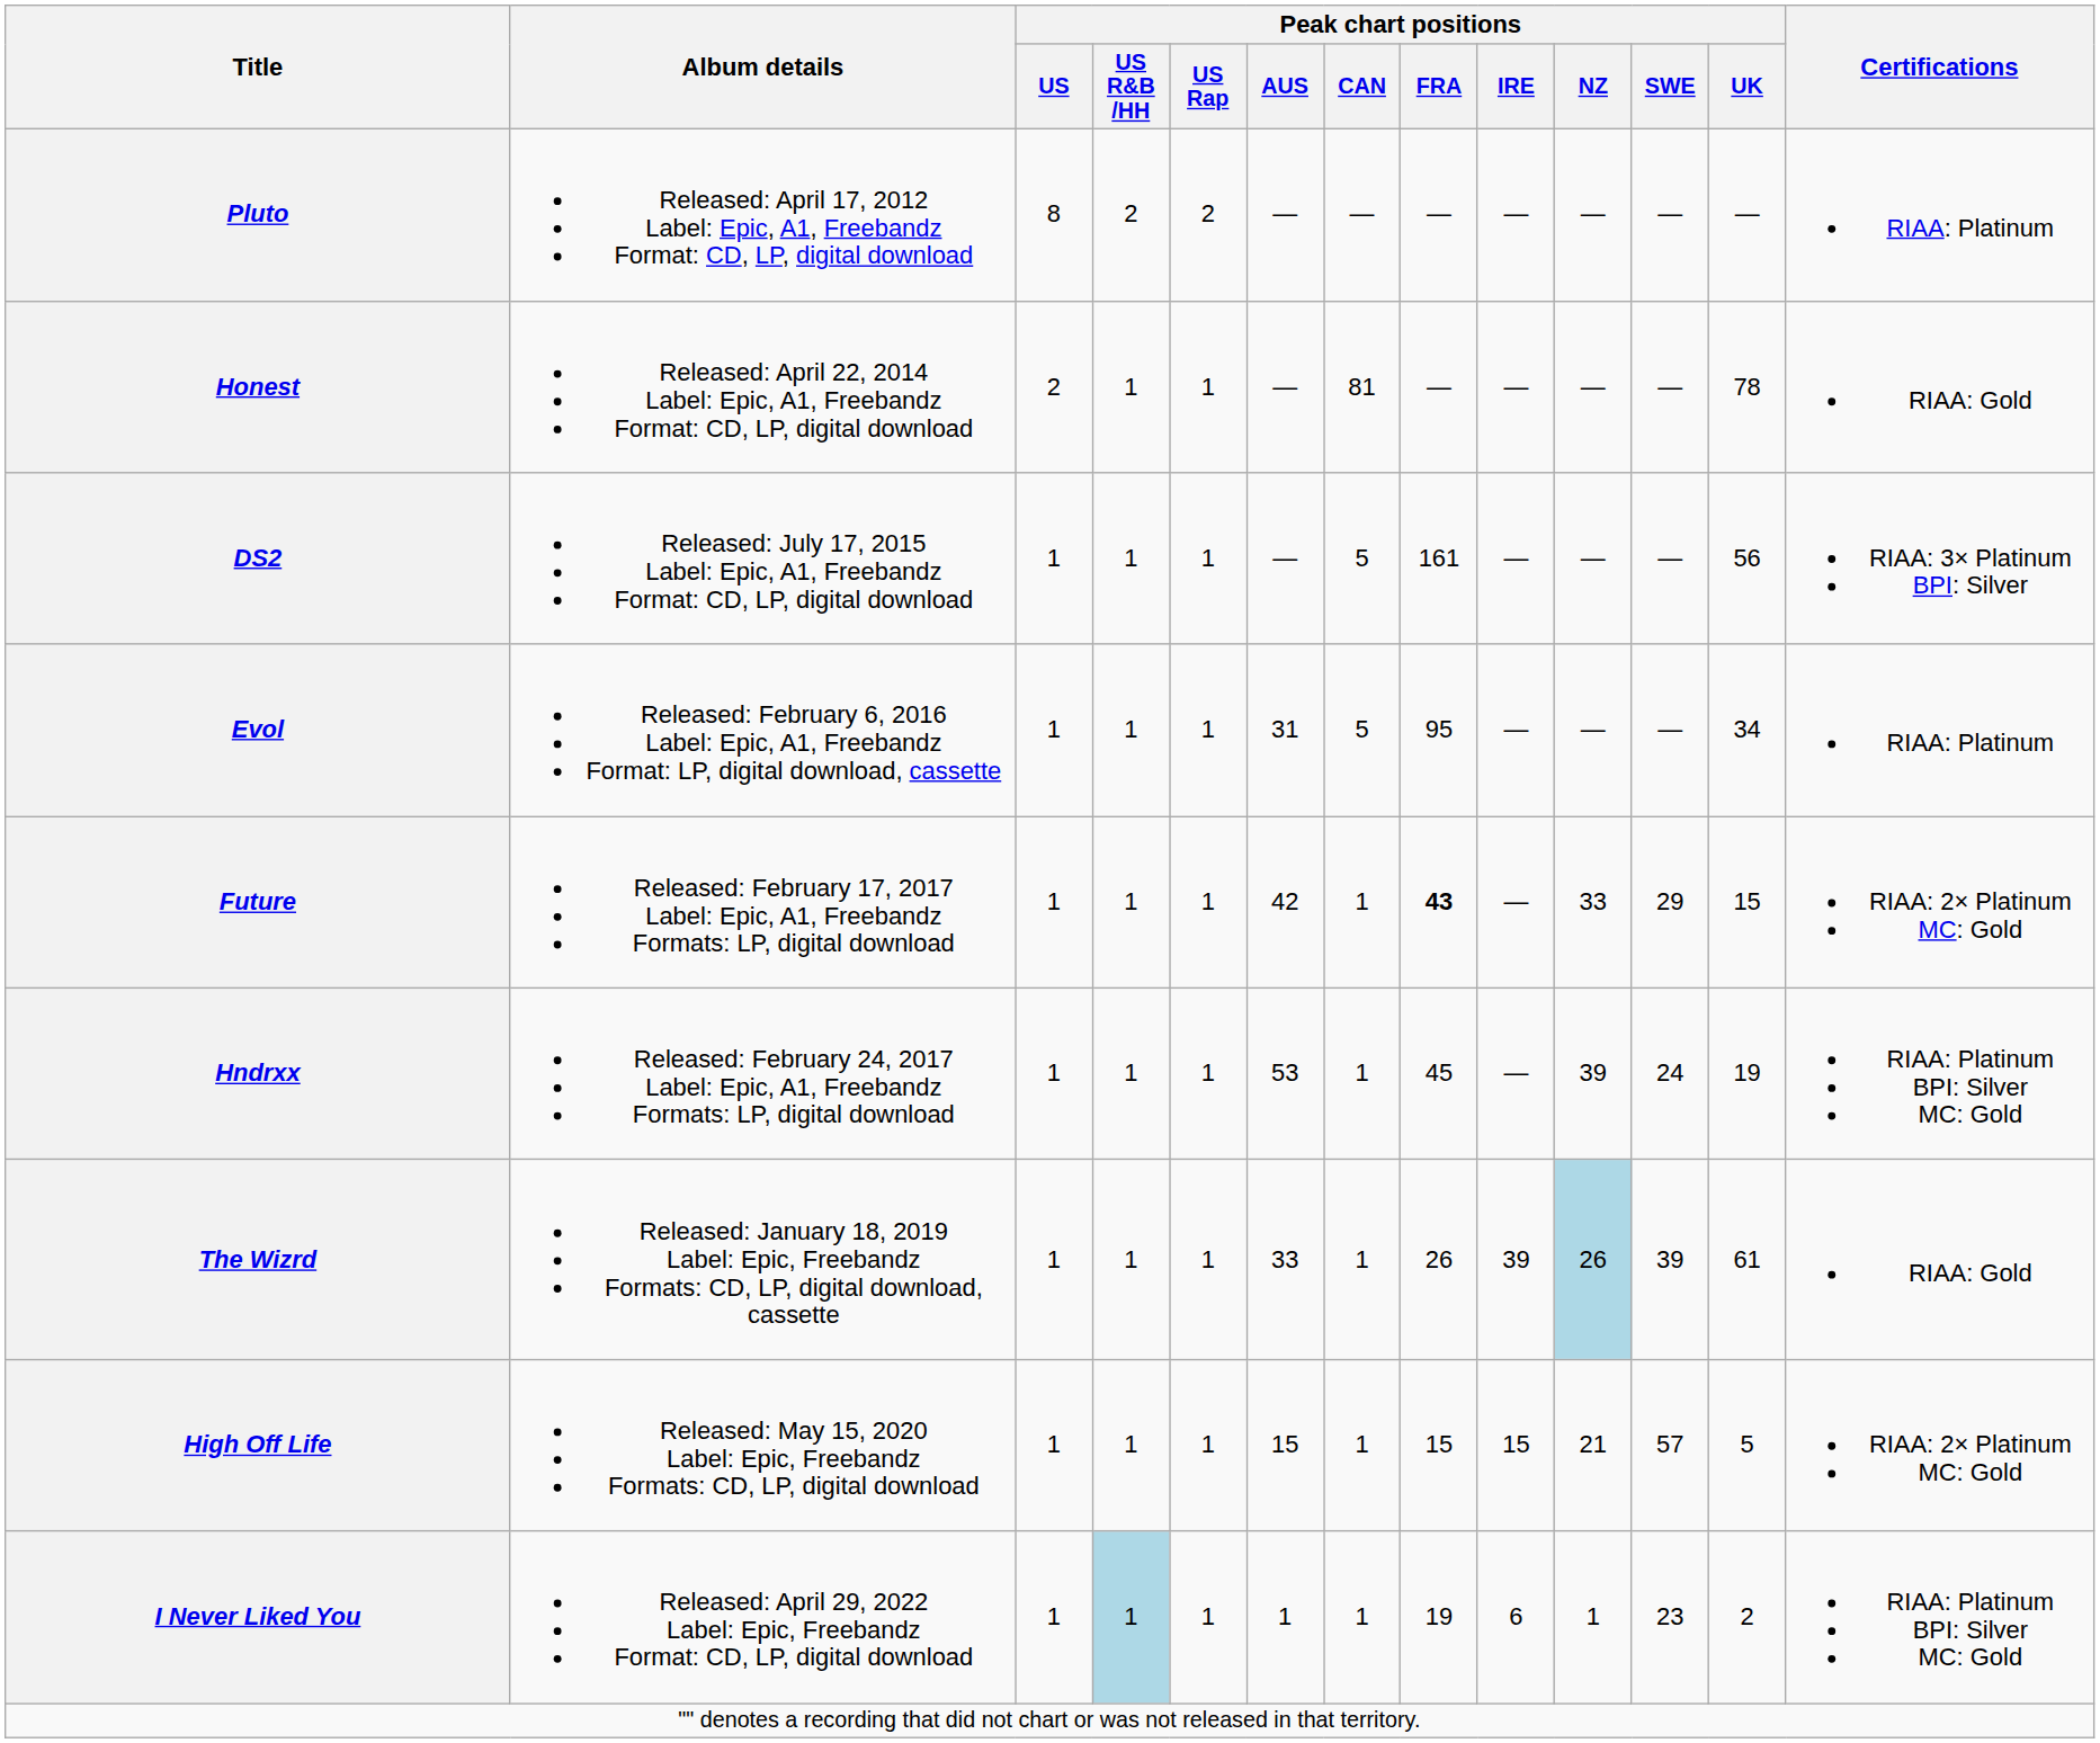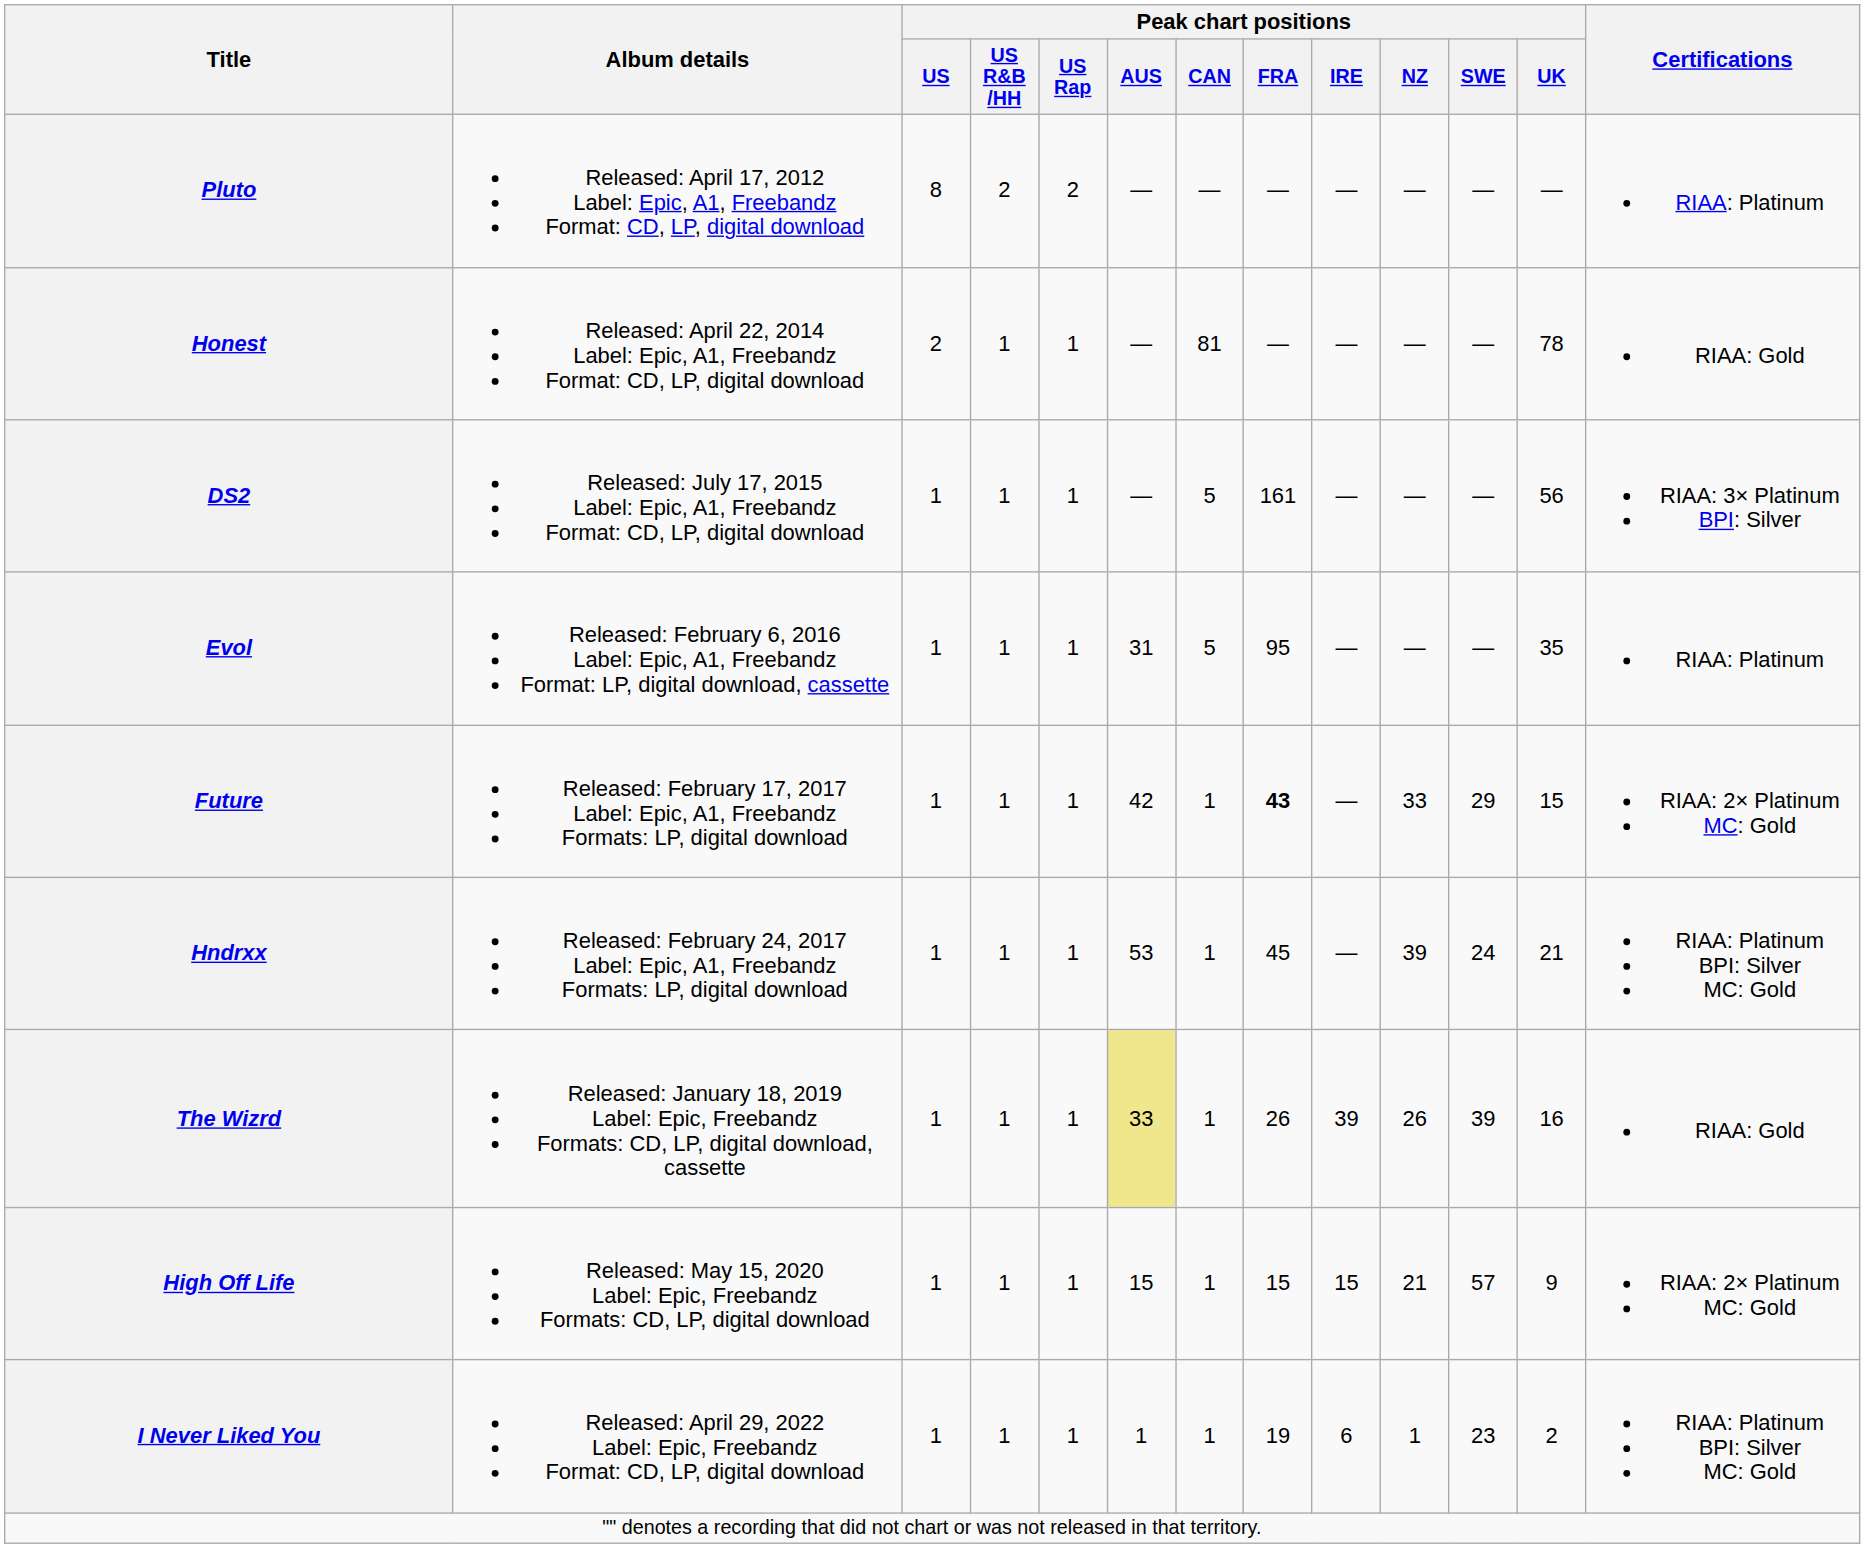Evol | Peak chart positions / UK: 34 -> 35
Hndrxx | Peak chart positions / UK: 19 -> 21
The Wizrd | Peak chart positions / AUS: no background -> khaki background
The Wizrd | Peak chart positions / NZ: lightblue background -> no background
The Wizrd | Peak chart positions / UK: 61 -> 16
High Off Life | Peak chart positions / UK: 5 -> 9
I Never Liked You | Peak chart positions / US R&B /HH: lightblue background -> no background
